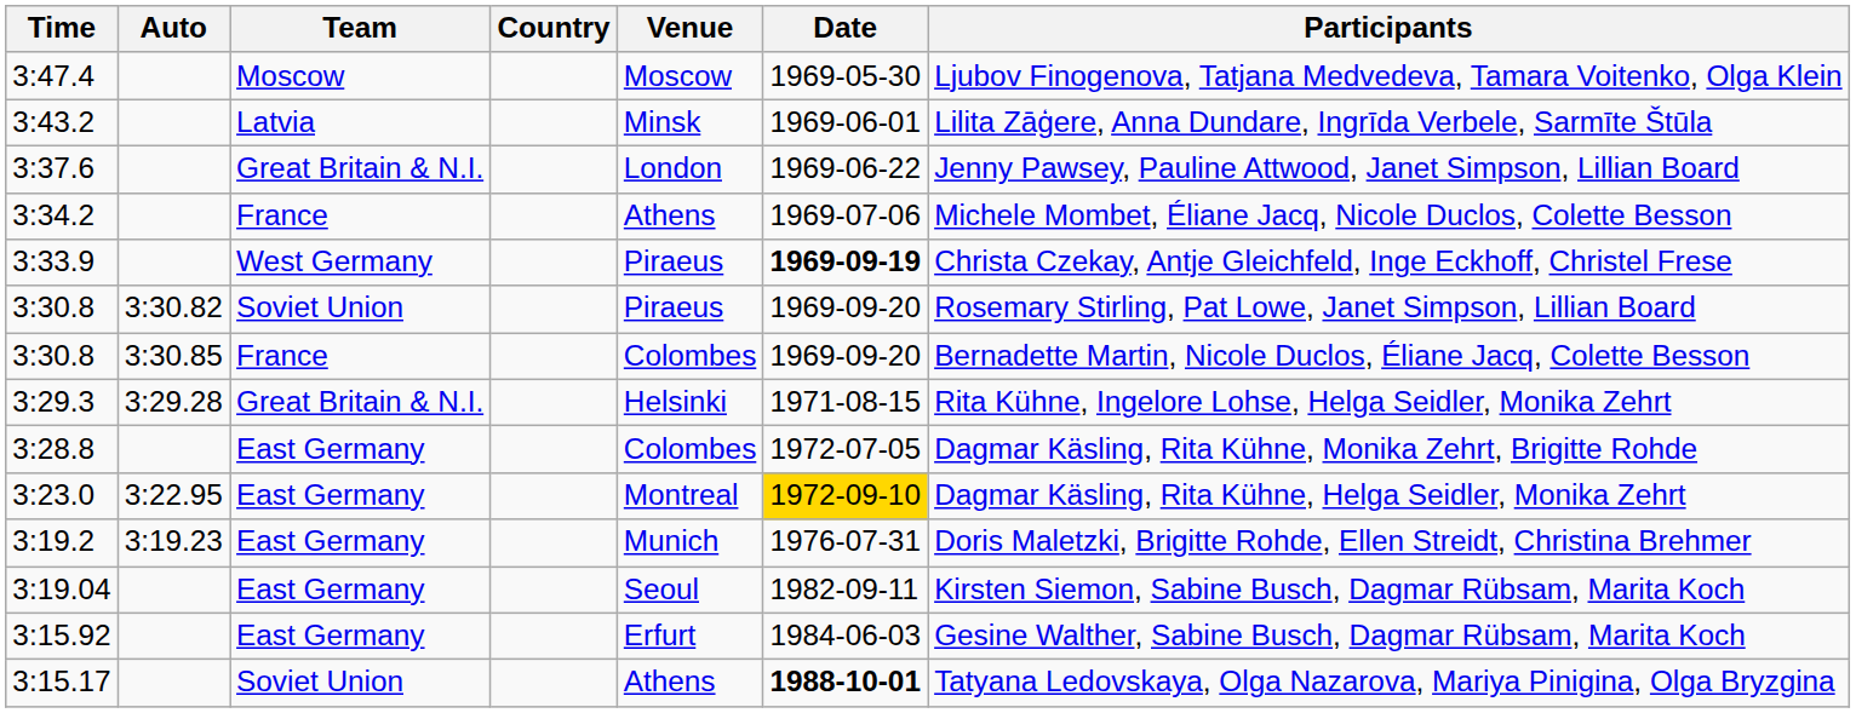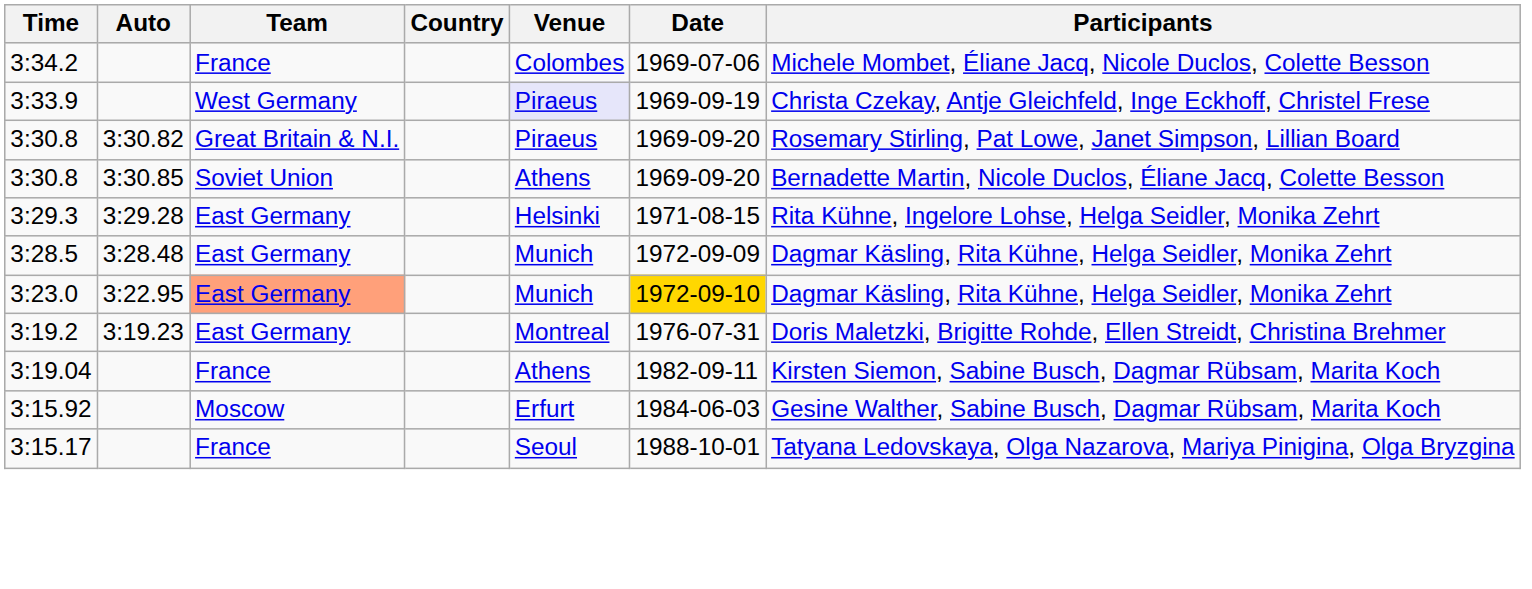- row: 3:47.4 | Moscow | Moscow | 1969-05-30 | Ljubov Finogenova, Tatjana Medvedeva, Tamara Voitenko, Olga Klein
- row: 3:43.2 | Latvia | Minsk | 1969-06-01 | Lilita Zāģere, Anna Dundare, Ingrīda Verbele, Sarmīte Štūla
- row: 3:37.6 | Great Britain & N.I. | London | 1969-06-22 | Jenny Pawsey, Pauline Attwood, Janet Simpson, Lillian Board
3:34.2 | Venue: Athens -> Colombes
3:33.9 | Venue: no background -> lavender background
3:33.9 | Date: bold -> normal
3:30.8 / 3:30.82 | Team: Soviet Union -> Great Britain & N.I.
3:30.8 / 3:30.85 | Team: France -> Soviet Union
3:30.8 / 3:30.85 | Venue: Colombes -> Athens
3:29.3 | Team: Great Britain & N.I. -> East Germany
- row: 3:28.8 | East Germany | Colombes | 1972-07-05 | Dagmar Käsling, Rita Kühne, Monika Zehrt, Brigitte Rohde
+ row: 3:28.5 | 3:28.48 | East Germany | Munich | 1972-09-09 | Dagmar Käsling, Rita Kühne, Helga Seidler, Monika Zehrt
3:23.0 | Team: no background -> lightsalmon background
3:23.0 | Venue: Montreal -> Munich
3:19.2 | Venue: Munich -> Montreal
3:19.04 | Team: East Germany -> France
3:19.04 | Venue: Seoul -> Athens
3:15.92 | Team: East Germany -> Moscow
3:15.17 | Team: Soviet Union -> France
3:15.17 | Venue: Athens -> Seoul
3:15.17 | Date: bold -> normal
